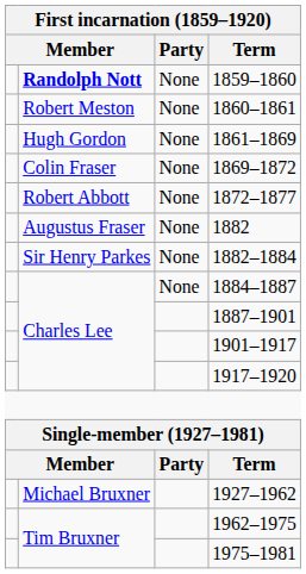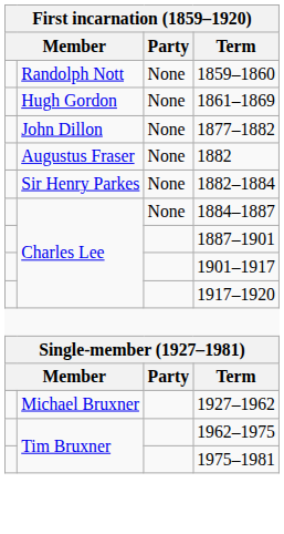1859–1860 | column 2: bold -> normal
- row: Robert Meston | None | 1860–1861
- row: Colin Fraser | None | 1869–1872
- row: Robert Abbott | None | 1872–1877
+ row: John Dillon | None | 1877–1882
